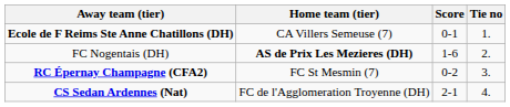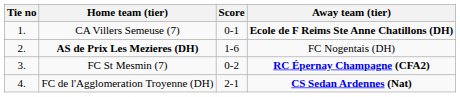columns swapped: Tie no <-> Away team (tier)
